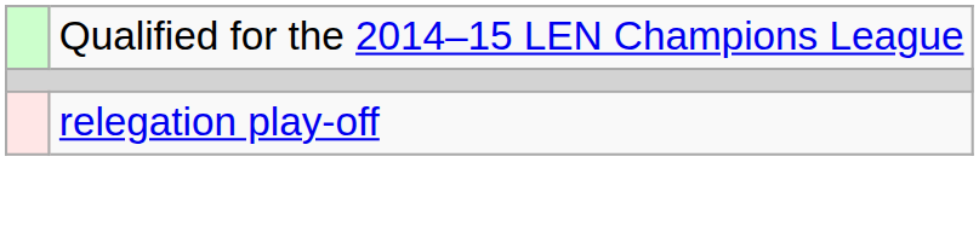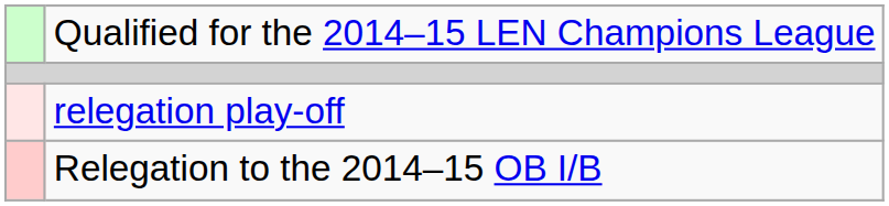+ row: Relegation to the 2014–15 OB I/B
